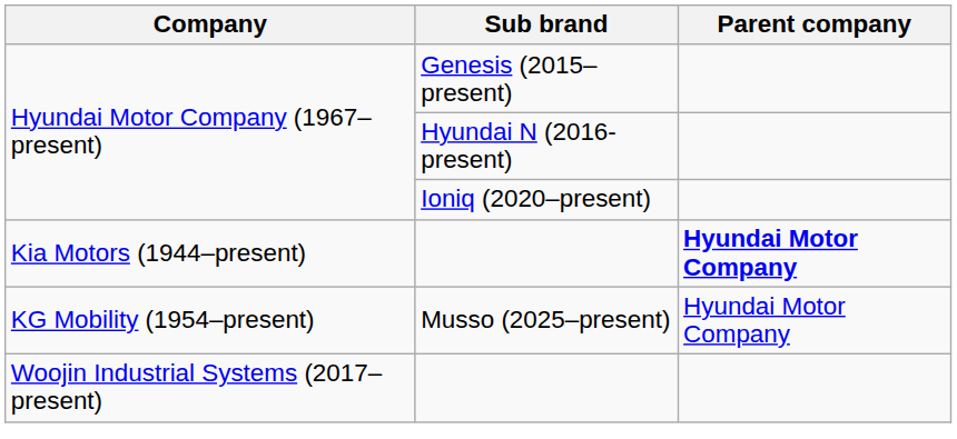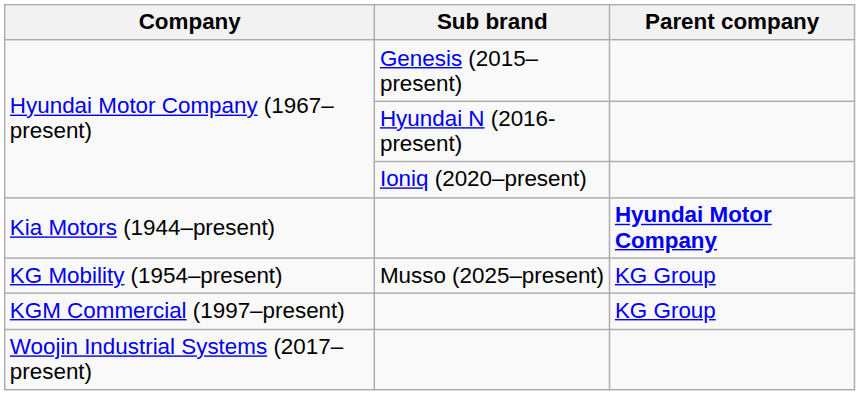KG Mobility (1954–present) | Parent company: Hyundai Motor Company -> KG Group
+ row: KGM Commercial (1997–present) | KG Group
